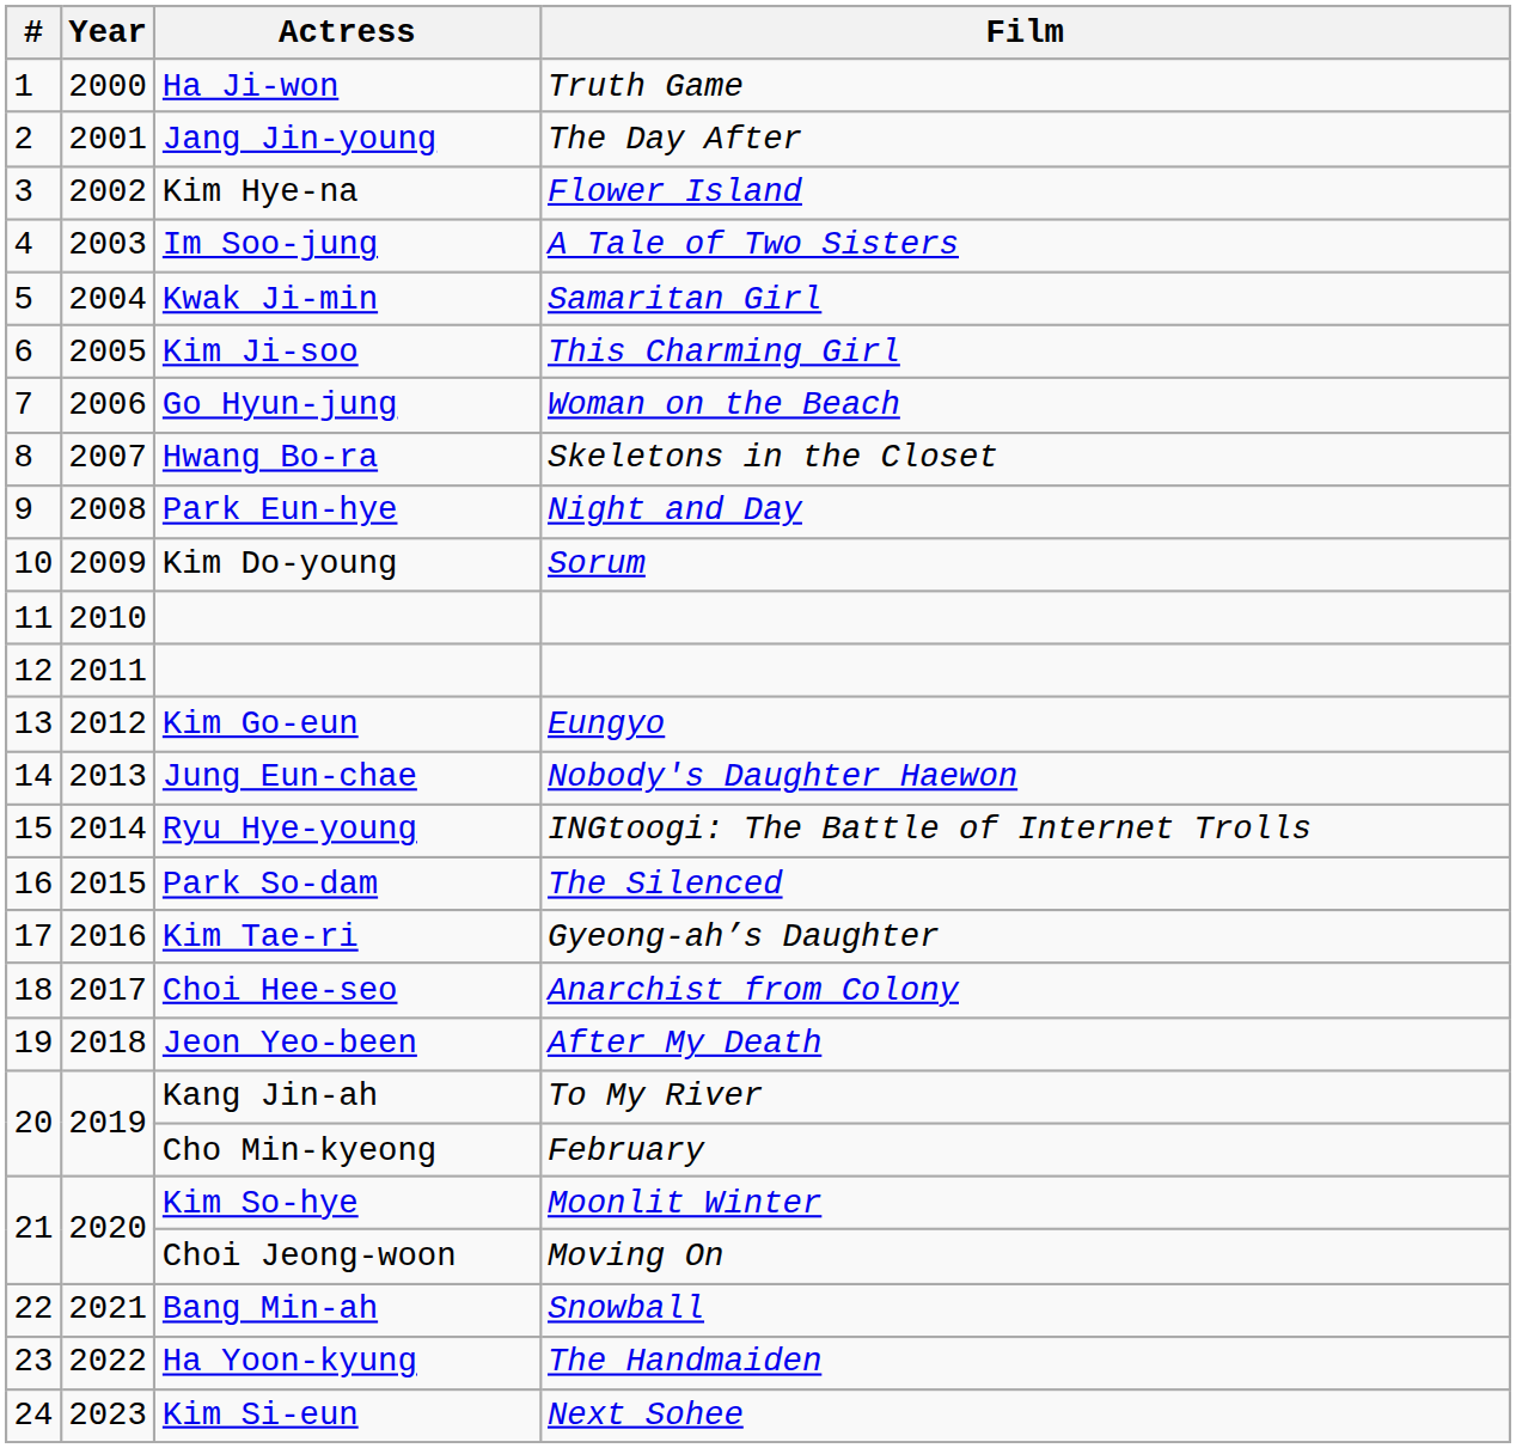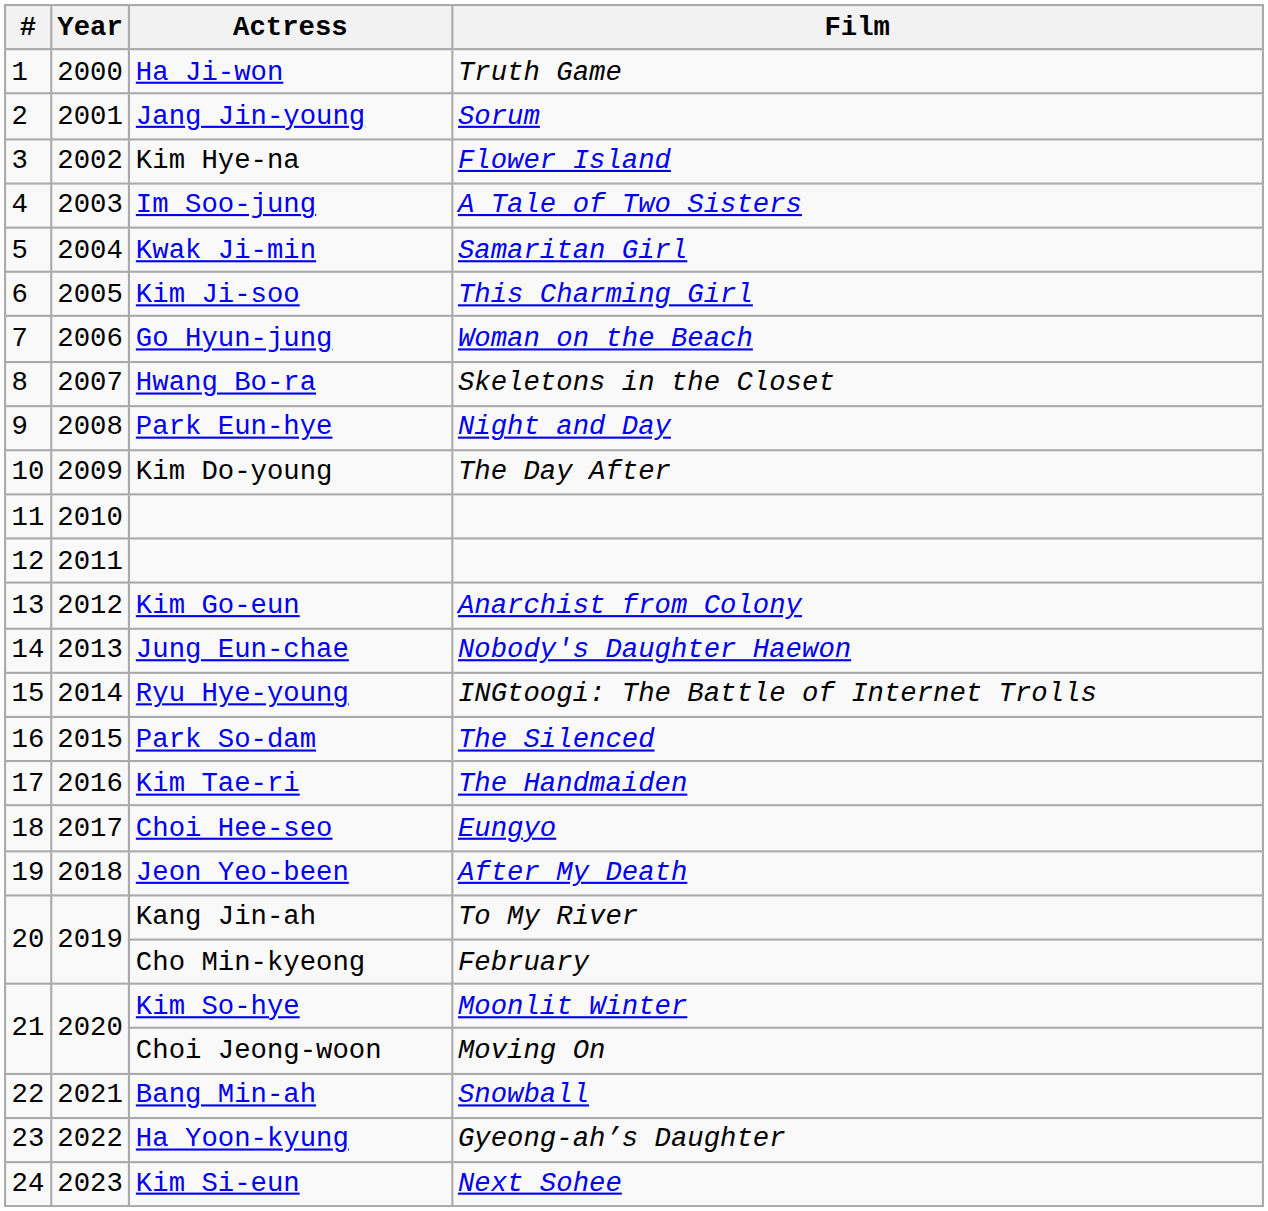Jang Jin-young | Film: The Day After -> Sorum
Kim Do-young | Film: Sorum -> The Day After
Kim Go-eun | Film: Eungyo -> Anarchist from Colony
Kim Tae-ri | Film: Gyeong-ah’s Daughter -> The Handmaiden
Choi Hee-seo | Film: Anarchist from Colony -> Eungyo
Ha Yoon-kyung | Film: The Handmaiden -> Gyeong-ah’s Daughter
